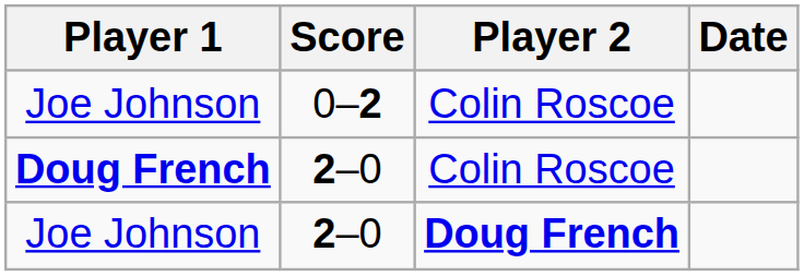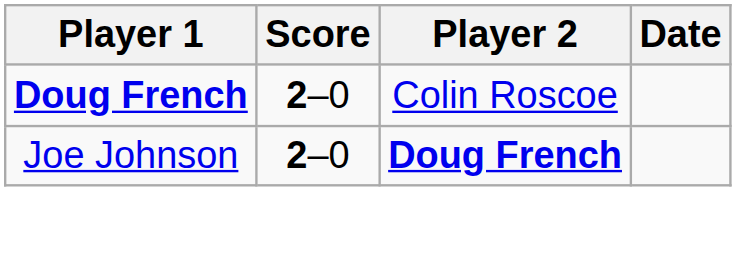- row: Joe Johnson | 0–2 | Colin Roscoe
